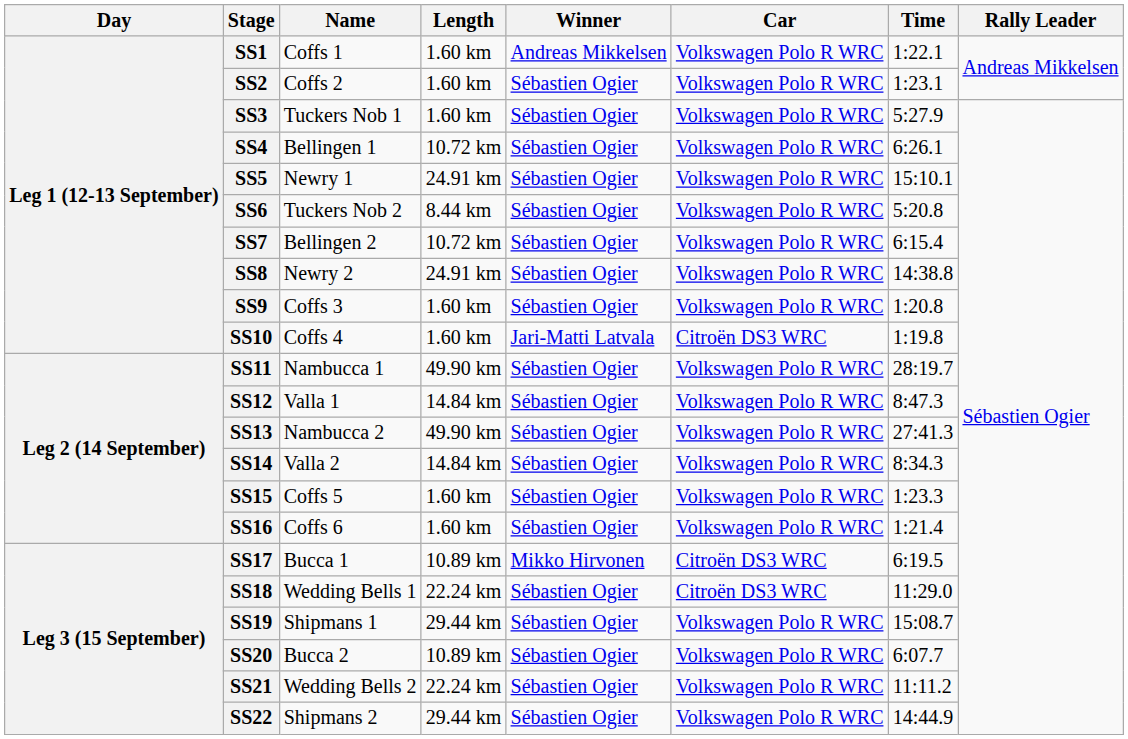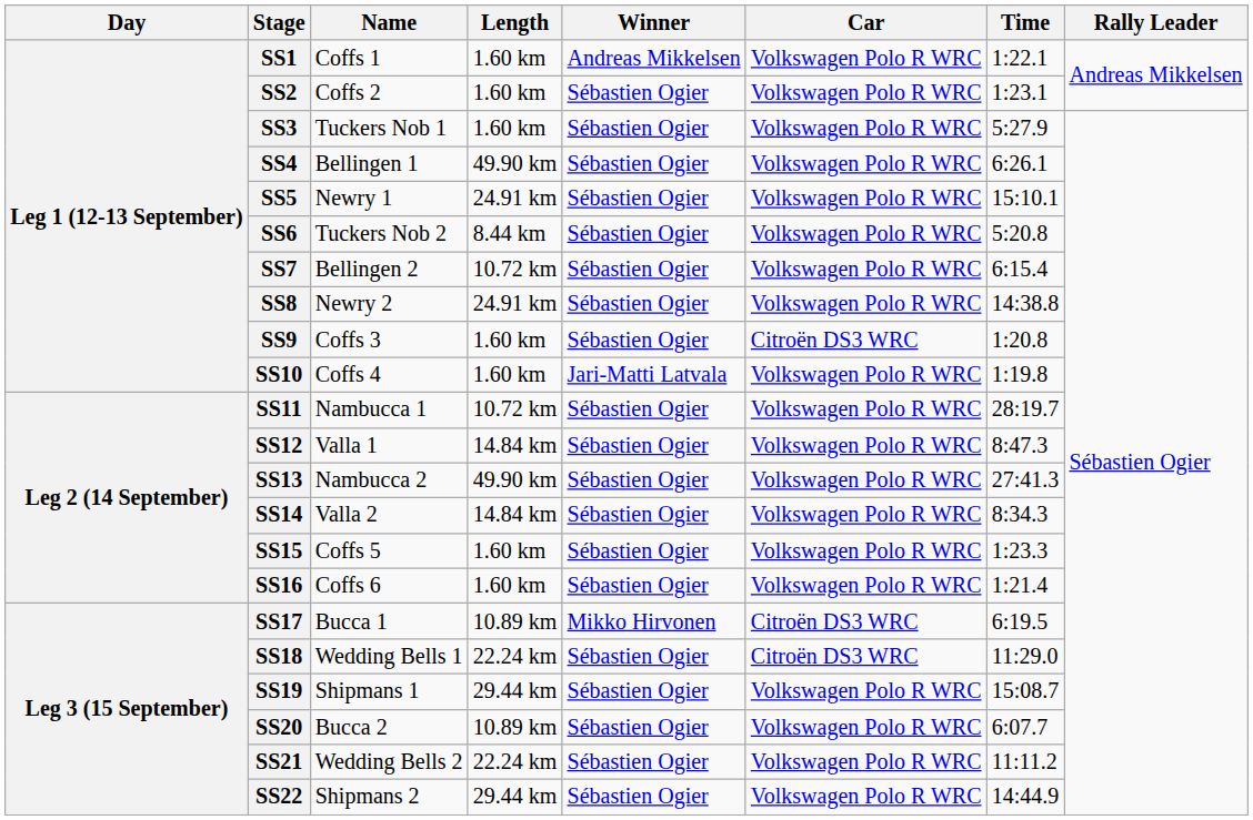SS4 | Length: 10.72 km -> 49.90 km
SS9 | Car: Volkswagen Polo R WRC -> Citroën DS3 WRC
SS10 | Car: Citroën DS3 WRC -> Volkswagen Polo R WRC
SS11 | Length: 49.90 km -> 10.72 km
